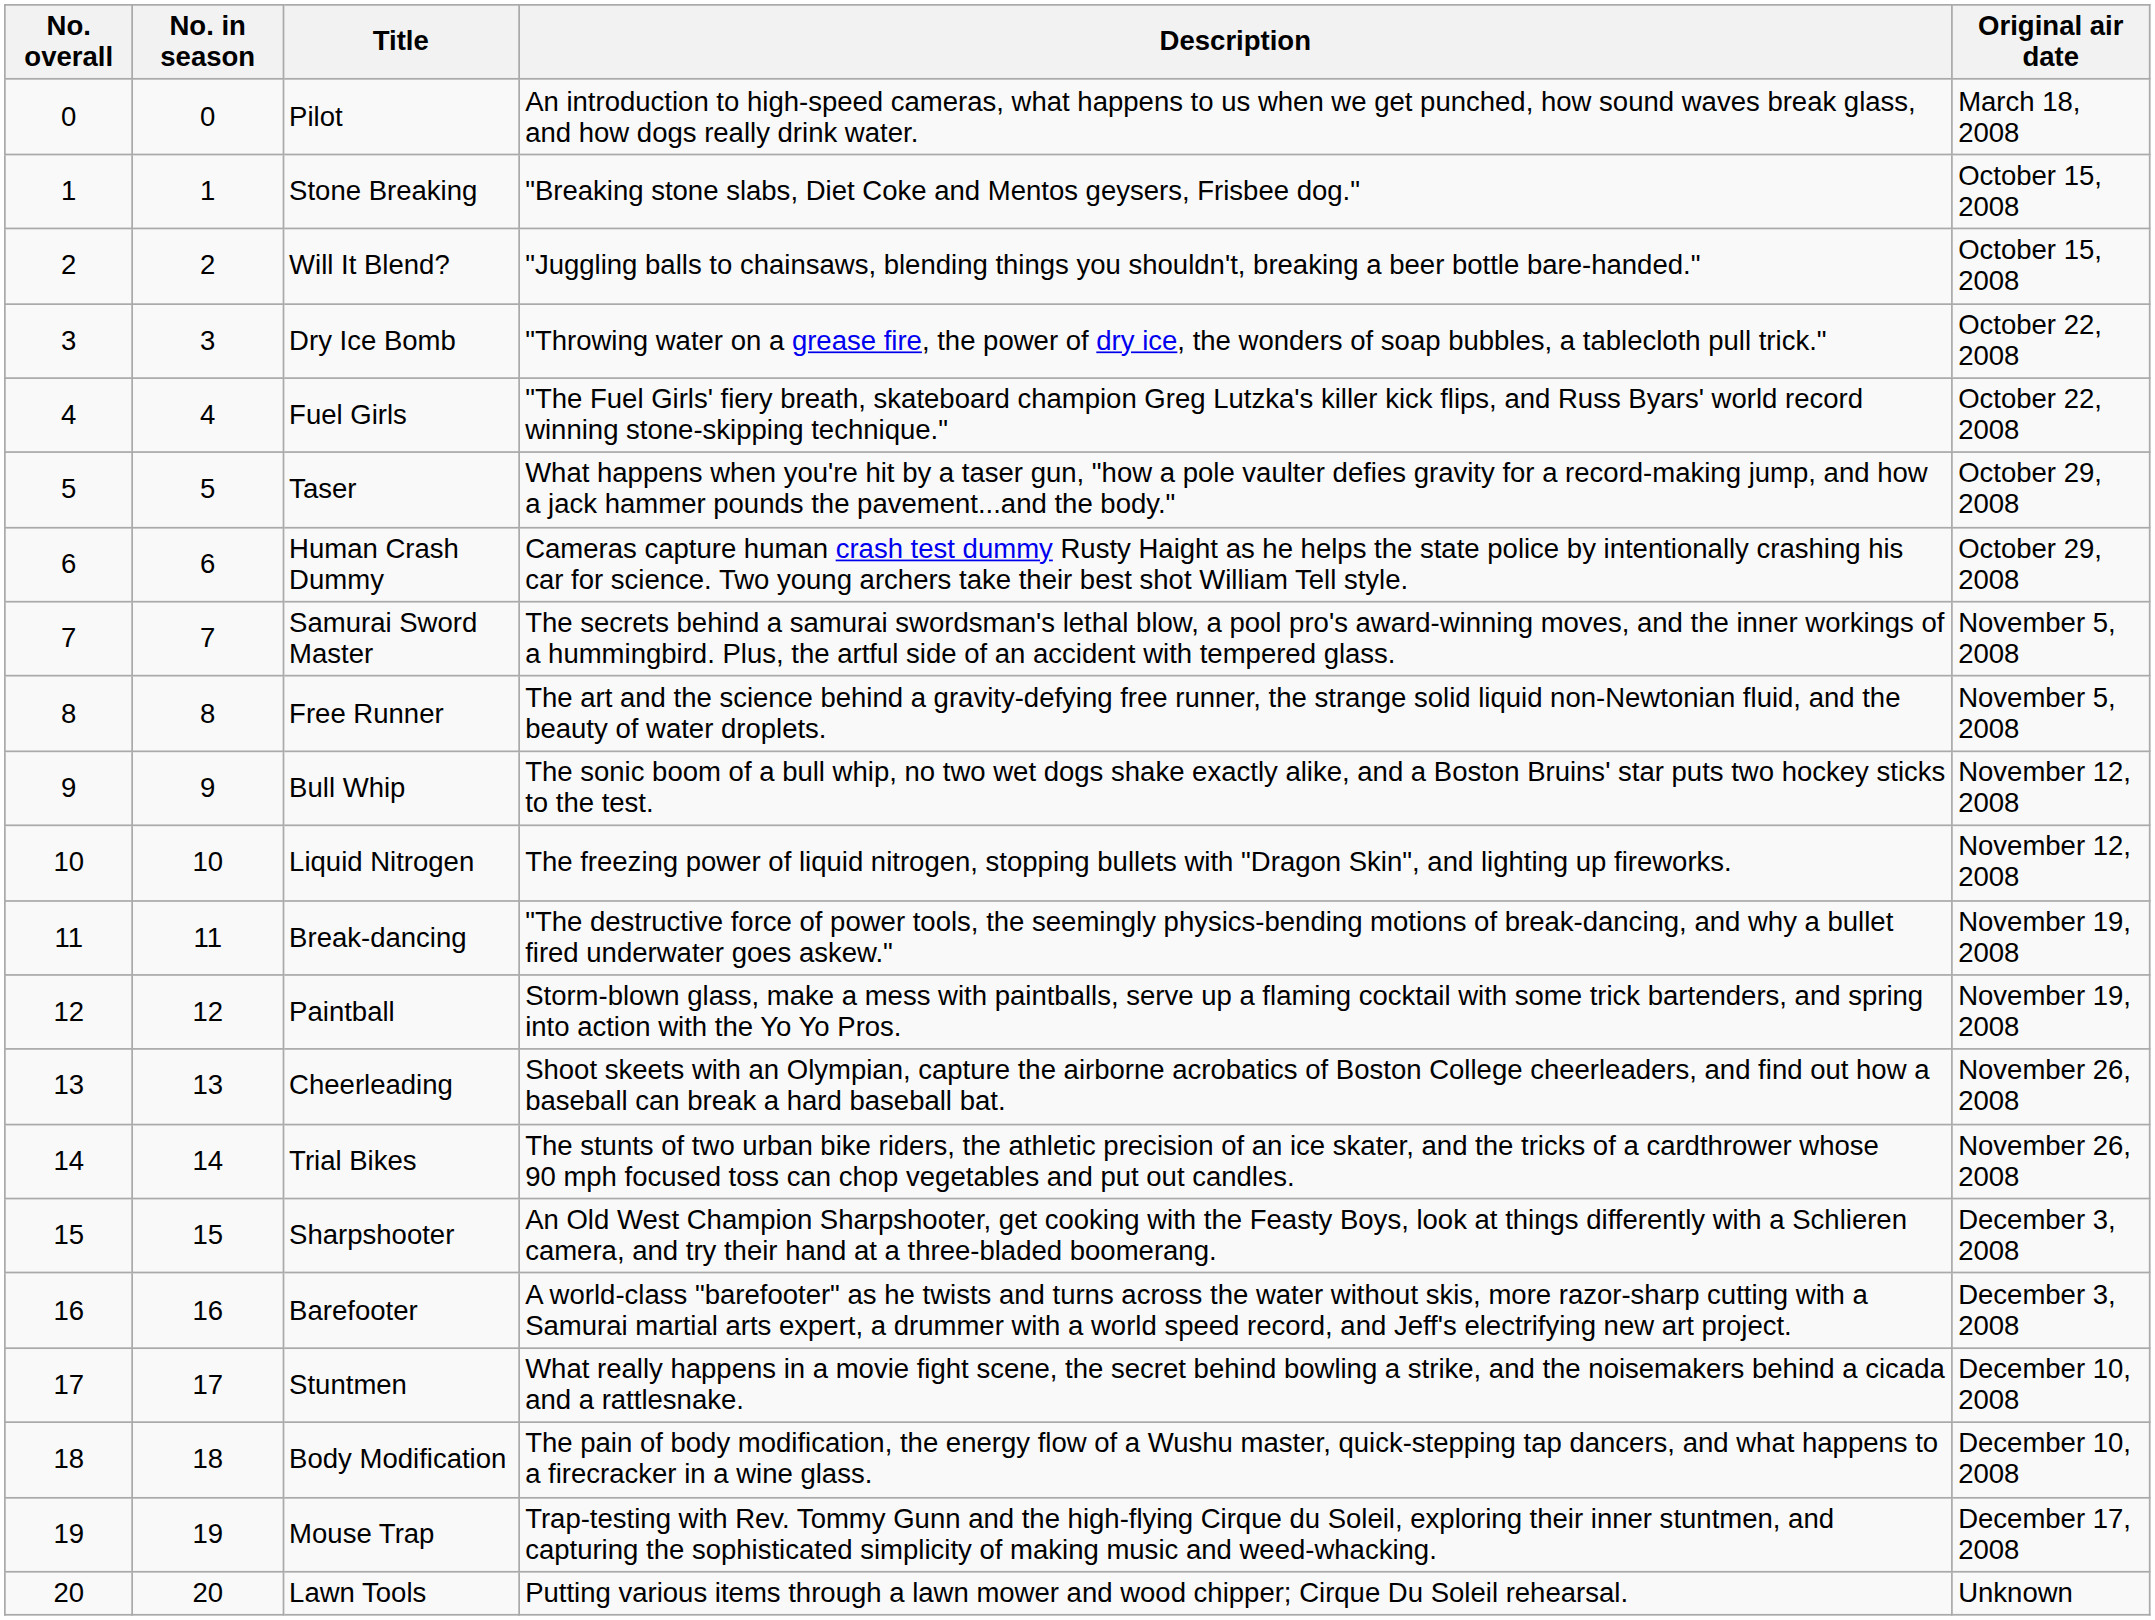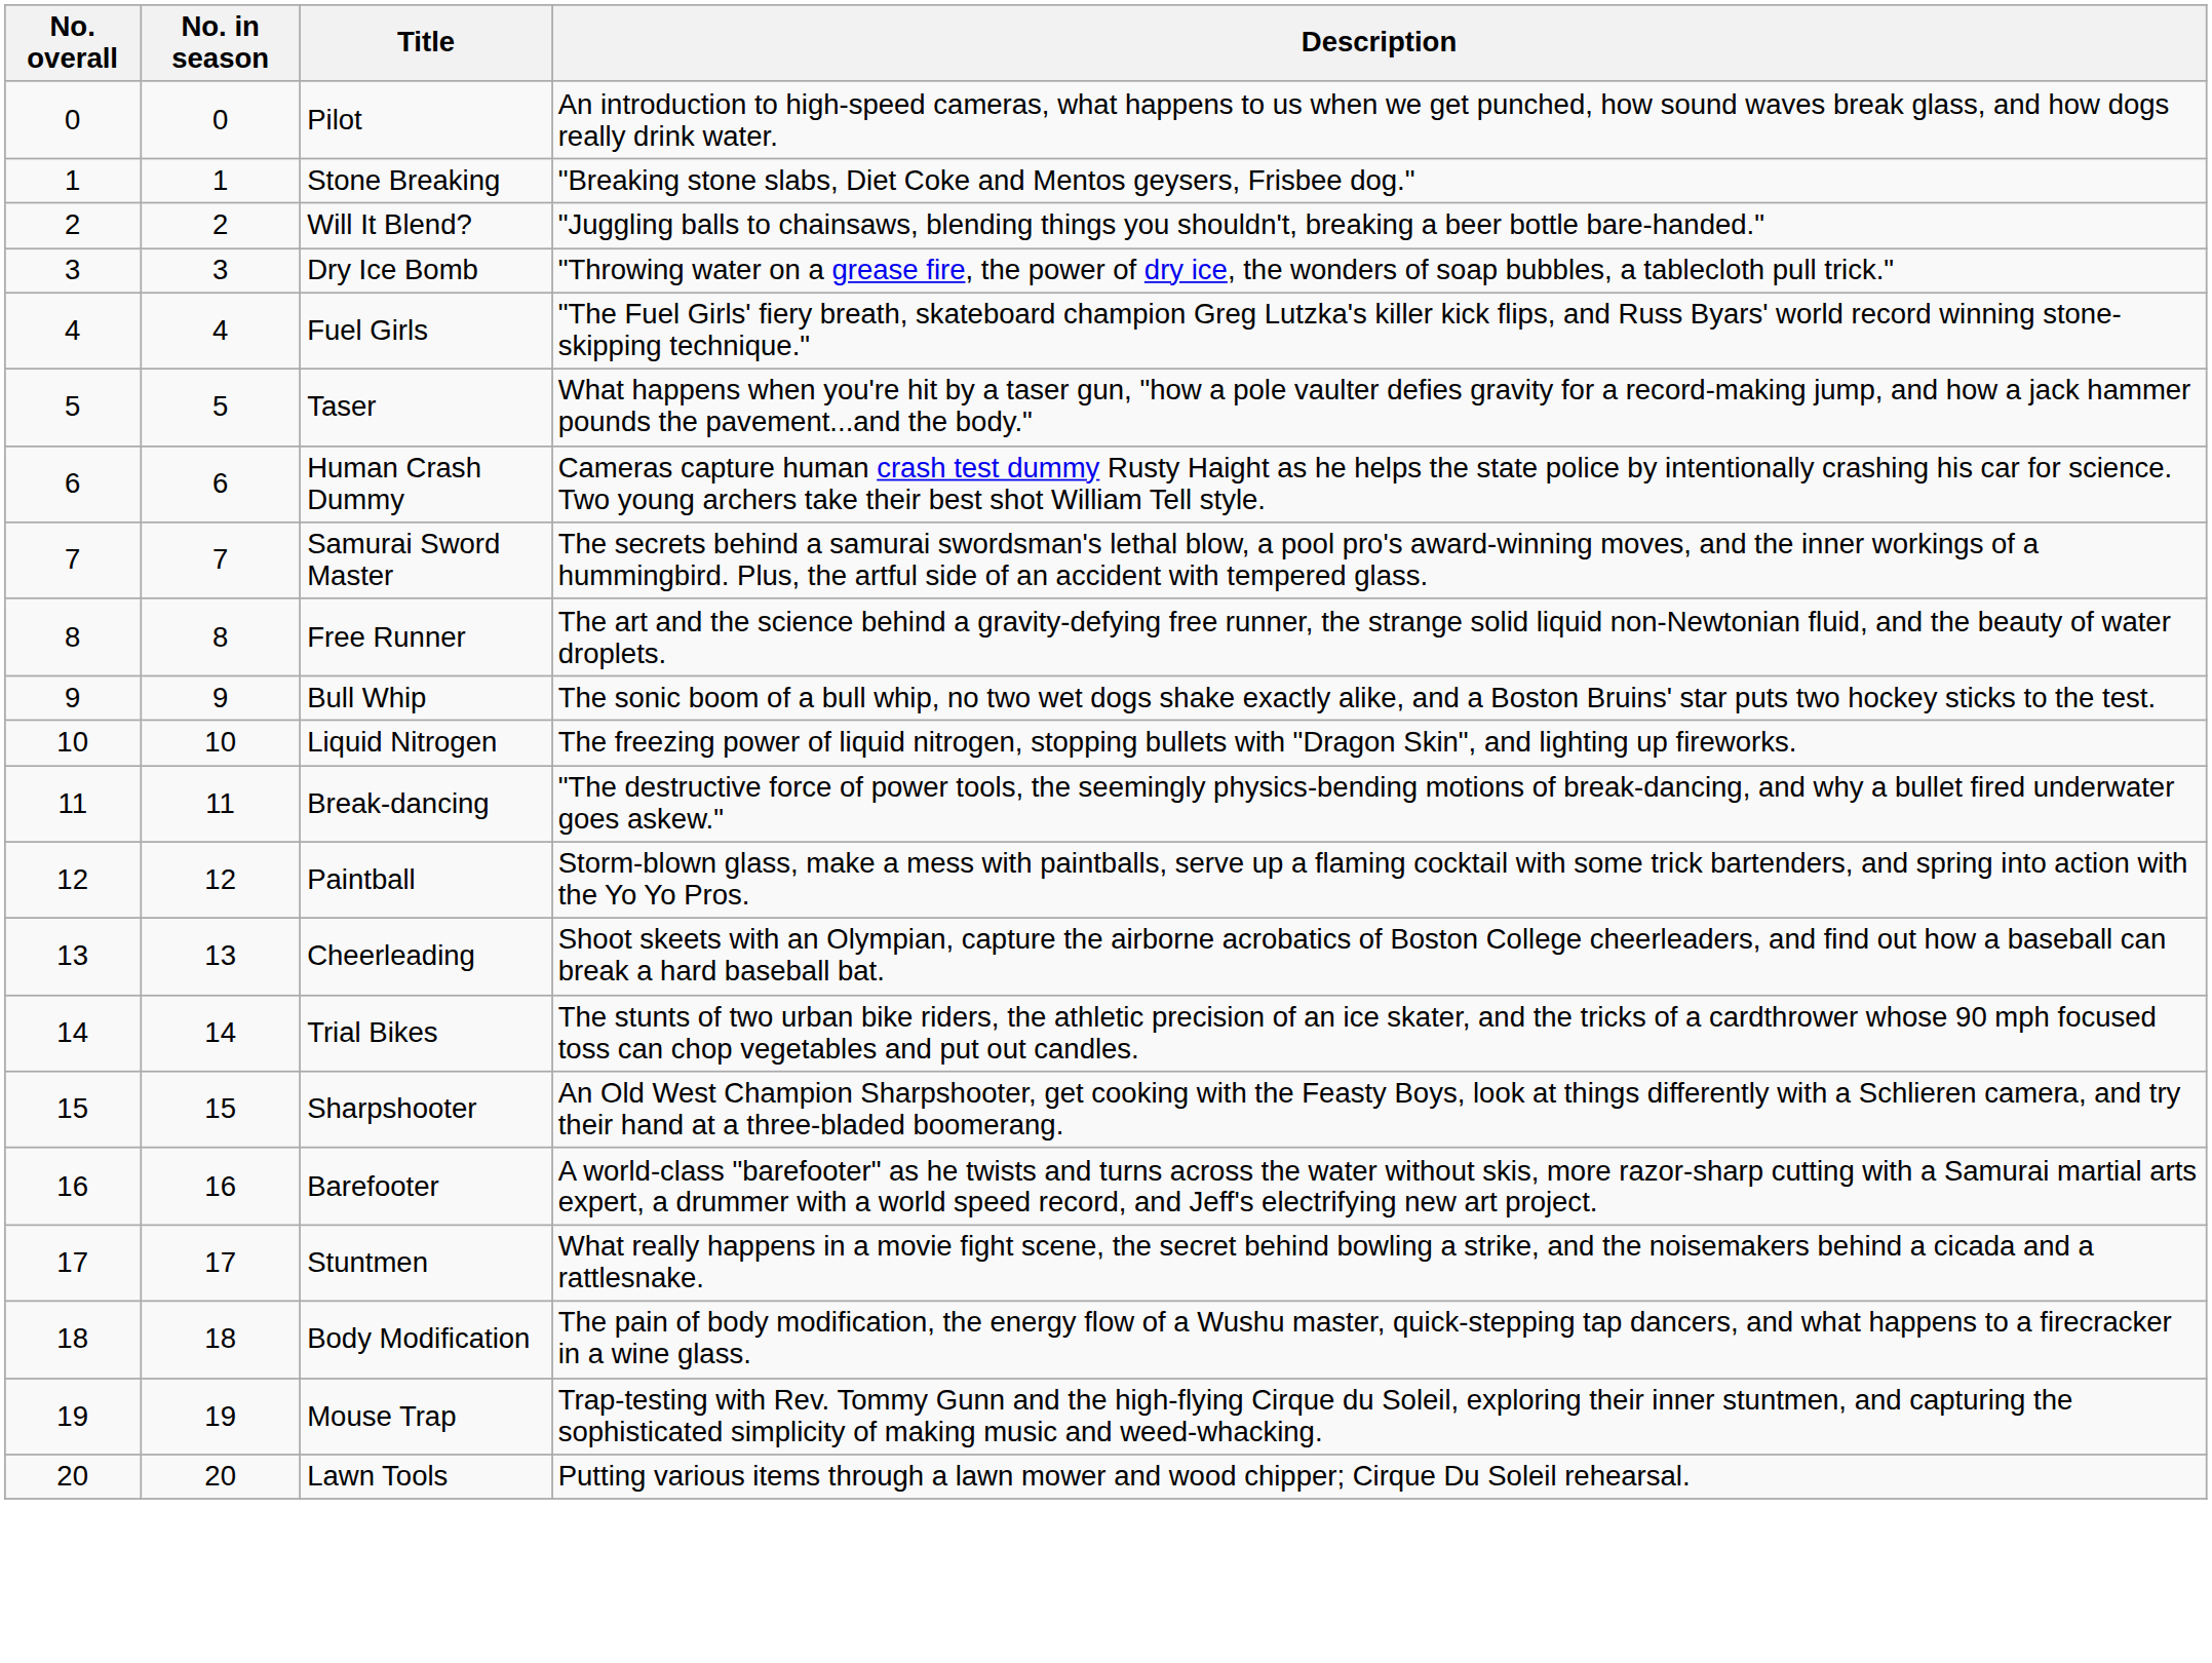- column: Original air date | March 18, 2008 | October 15, 2008 | October 15, 2008 | October 22, 2008 | October 22, 2008 | October 29, 2008 | October 29, 2008 | November 5, 2008 | November 5, 2008 | November 12, 2008 | November 12, 2008 | November 19, 2008 | November 19, 2008 | November 26, 2008 | November 26, 2008 | December 3, 2008 | December 3, 2008 | December 10, 2008 | December 10, 2008 | December 17, 2008 | Unknown
